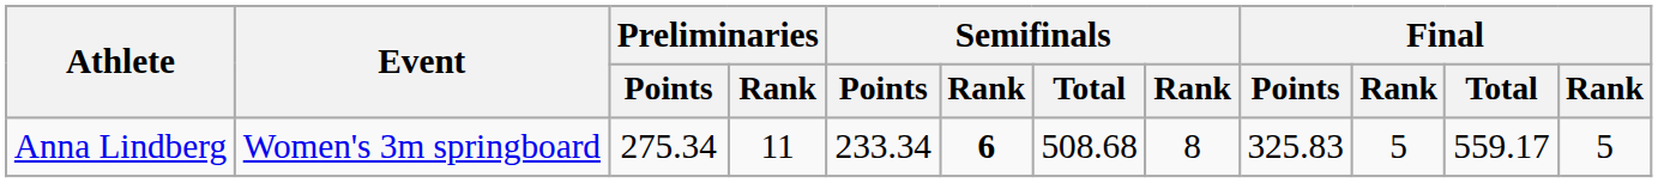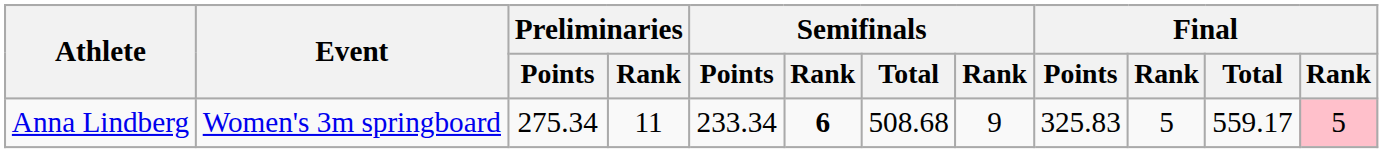Anna Lindberg | column 8: 8 -> 9
Anna Lindberg | column 12: no background -> pink background
